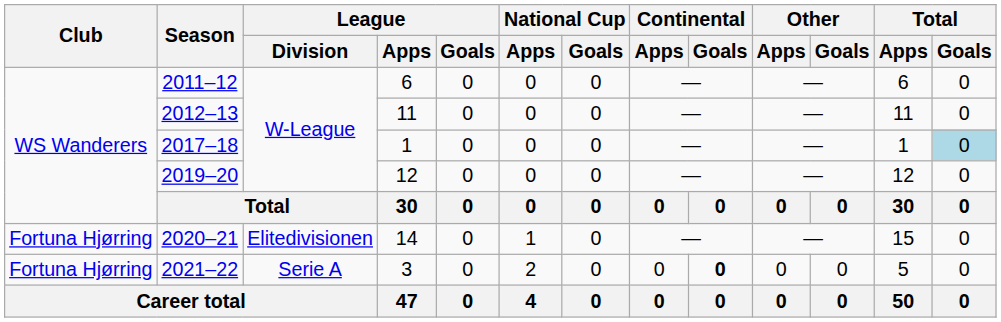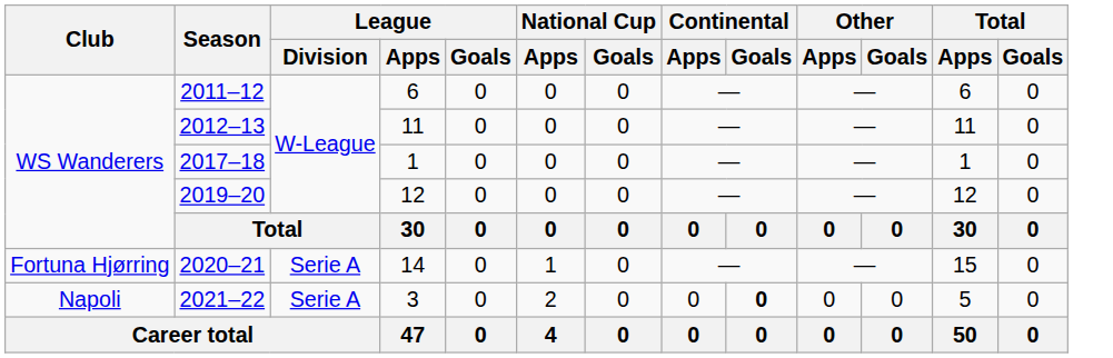2017–18 | Total / Goals: lightblue background -> no background
2020–21 | League / Division: Elitedivisionen -> Serie A
2021–22 | Club: Fortuna Hjørring -> Napoli
